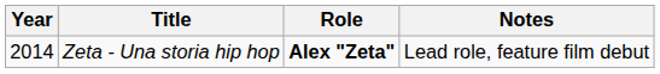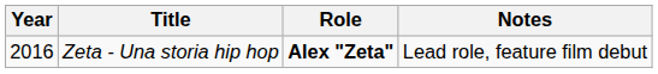Zeta - Una storia hip hop | Year: 2014 -> 2016
